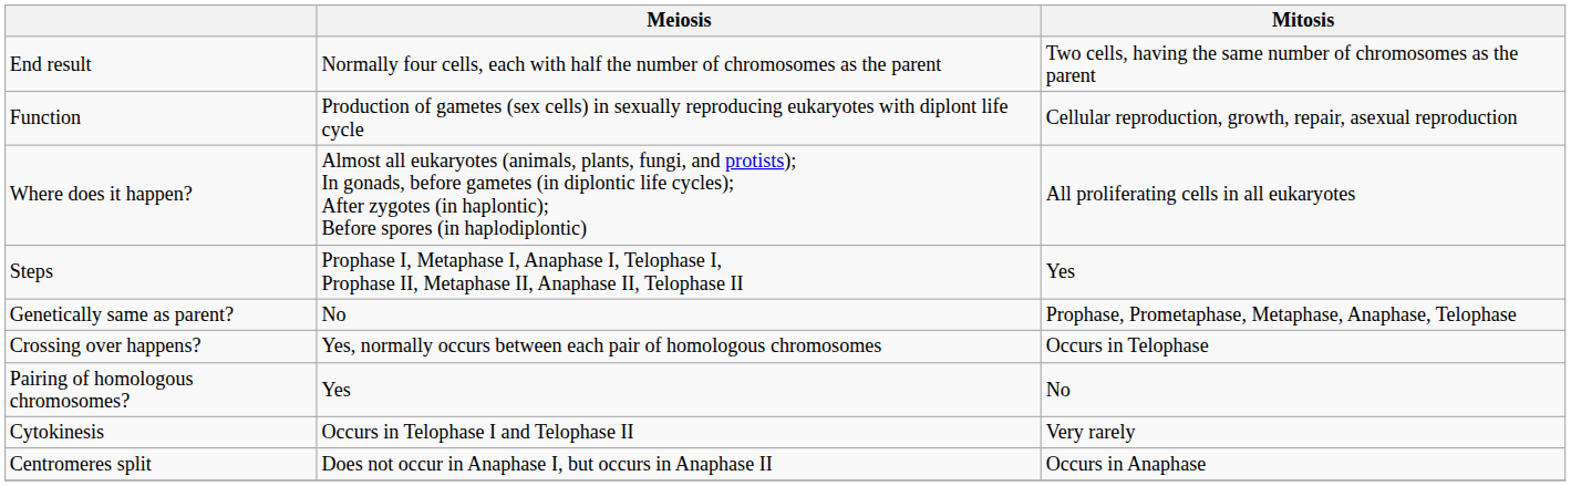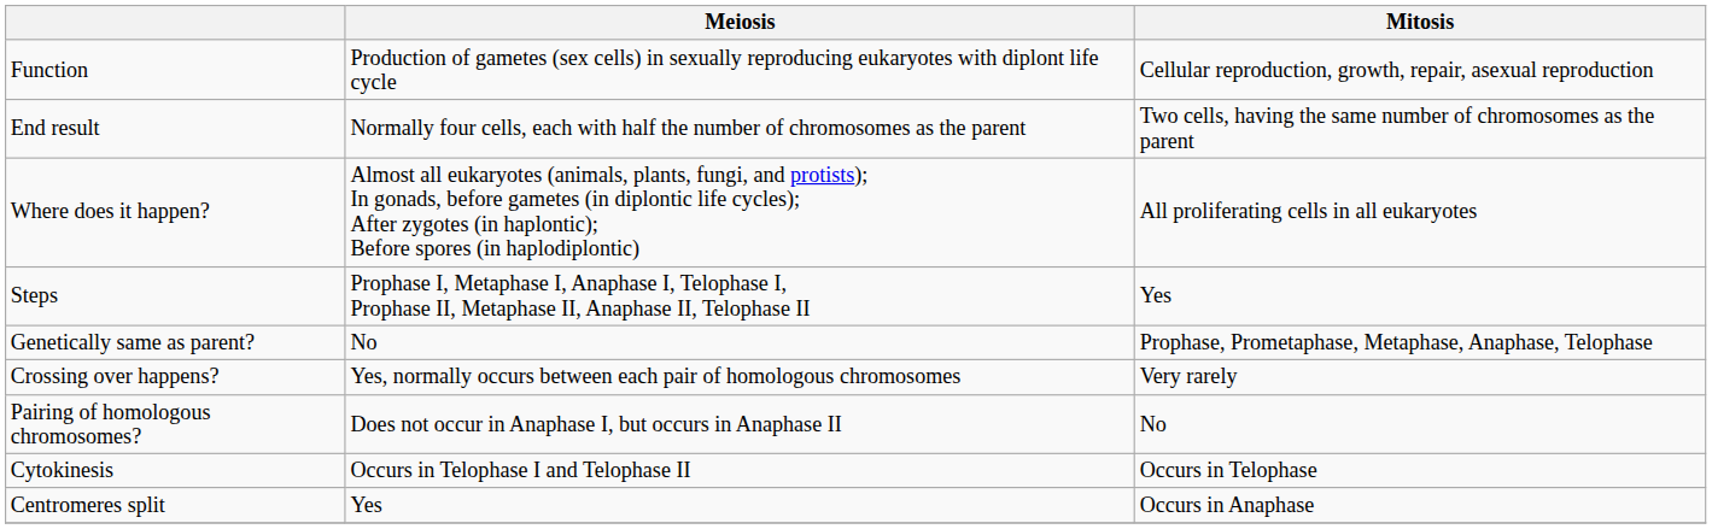rows swapped: End result <-> Function
Crossing over happens? | Mitosis: Occurs in Telophase -> Very rarely
Pairing of homologous chromosomes? | Meiosis: Yes -> Does not occur in Anaphase I, but occurs in Anaphase II
Cytokinesis | Mitosis: Very rarely -> Occurs in Telophase
Centromeres split | Meiosis: Does not occur in Anaphase I, but occurs in Anaphase II -> Yes
